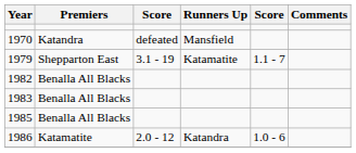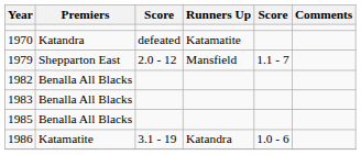1970 | Runners Up: Mansfield -> Katamatite
1979 | column 3: 3.1 - 19 -> 2.0 - 12
1979 | Runners Up: Katamatite -> Mansfield
1986 | column 3: 2.0 - 12 -> 3.1 - 19
